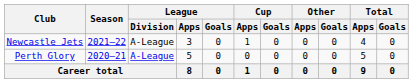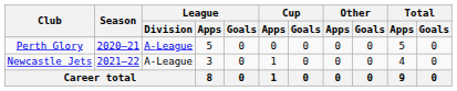rows swapped: Perth Glory <-> Newcastle Jets
